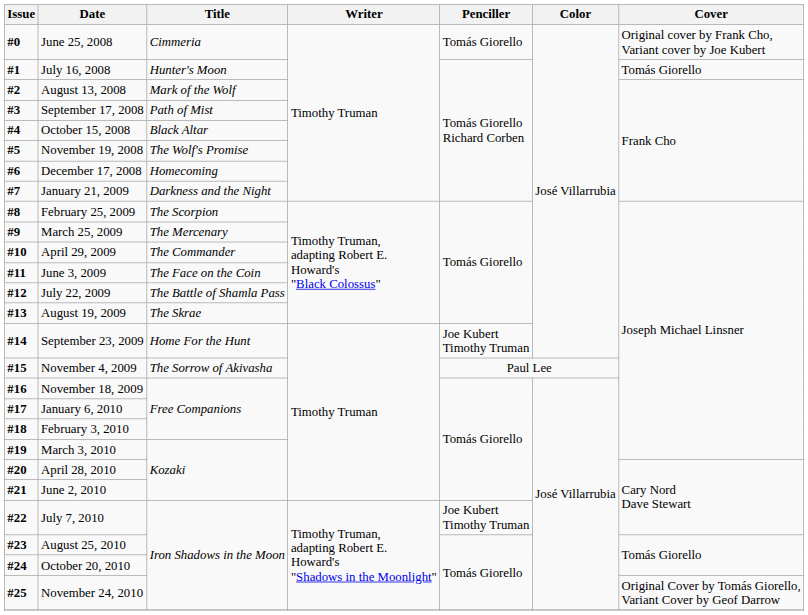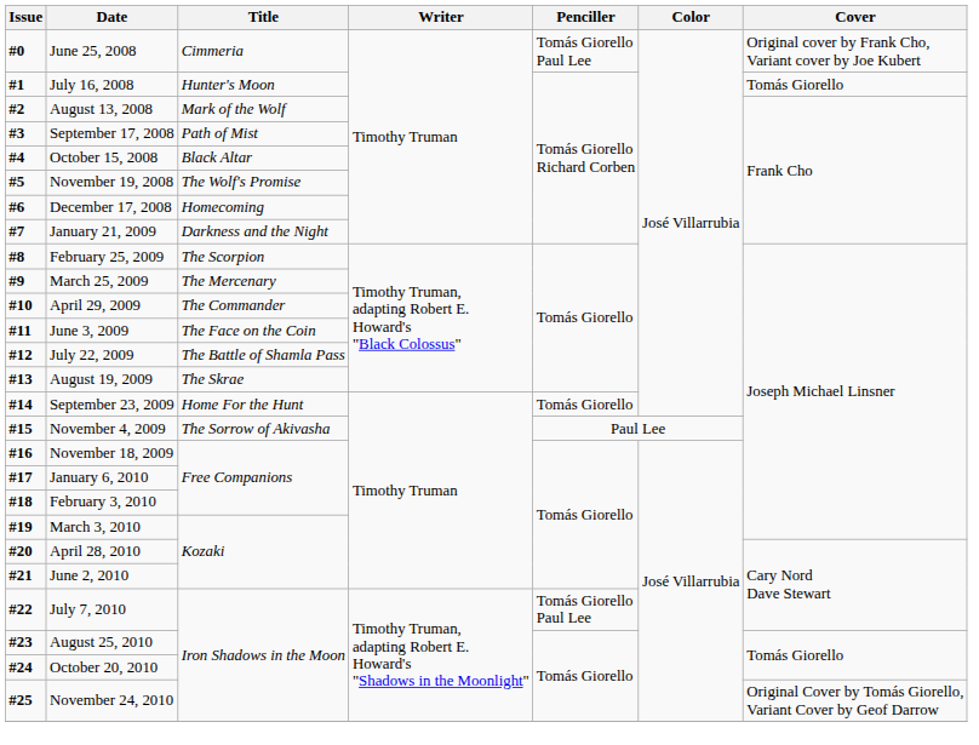June 25, 2008 | Penciller: Tomás Giorello -> Tomás Giorello Paul Lee
September 23, 2009 | Penciller: Joe Kubert Timothy Truman -> Tomás Giorello
July 7, 2010 | Penciller: Joe Kubert Timothy Truman -> Tomás Giorello Paul Lee
